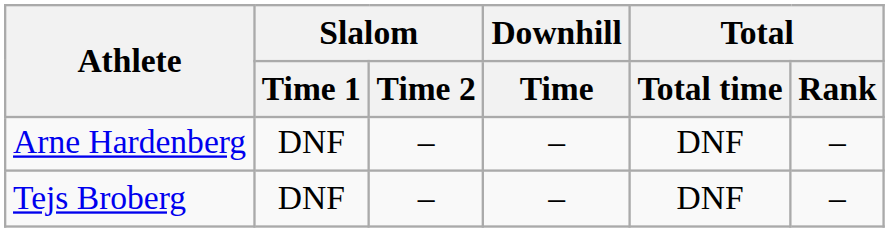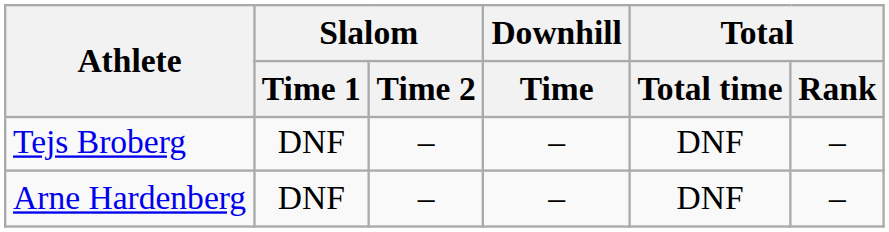rows swapped: Tejs Broberg <-> Arne Hardenberg
